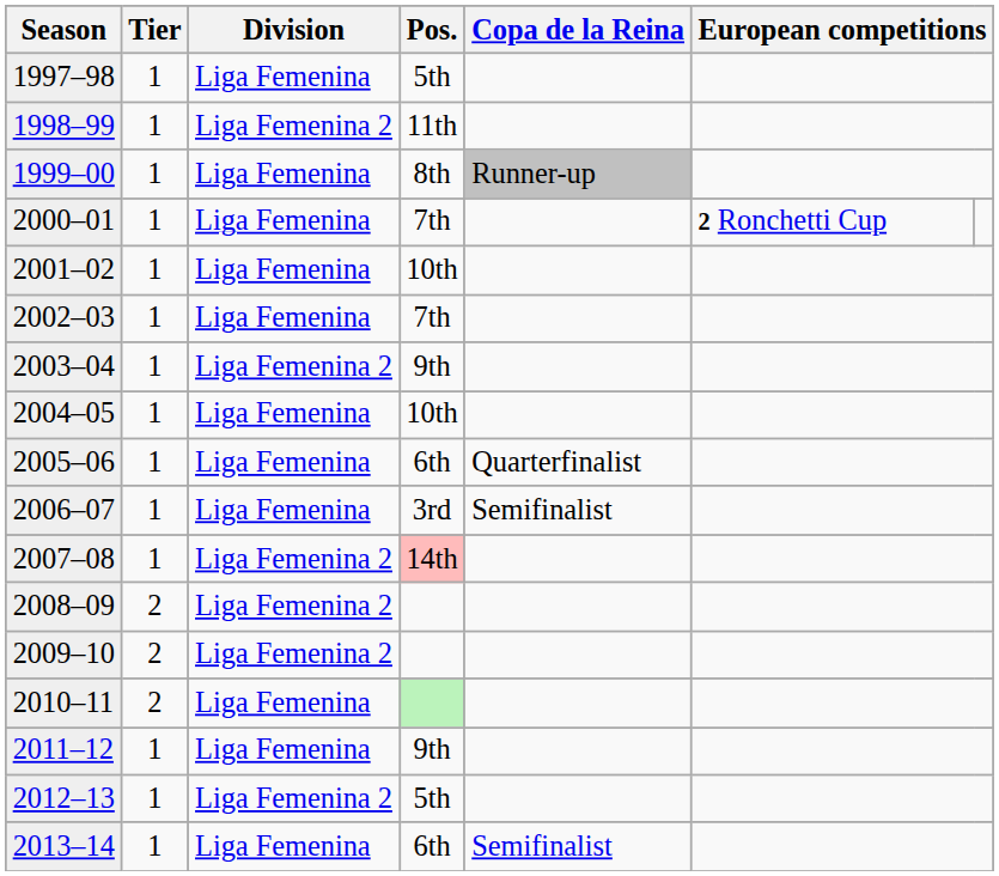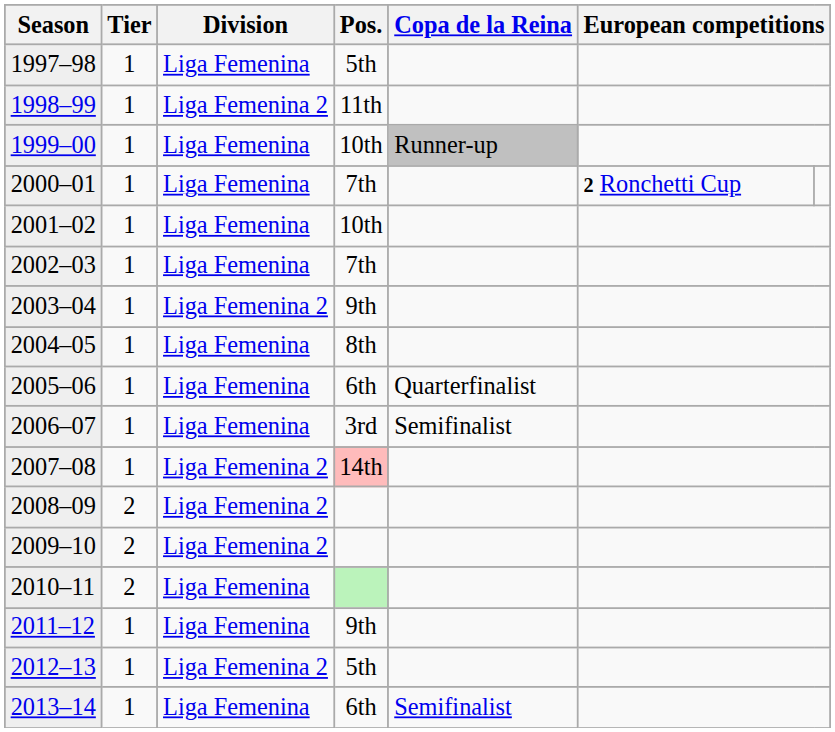1999–00 | Pos.: 8th -> 10th
2004–05 | Pos.: 10th -> 8th
